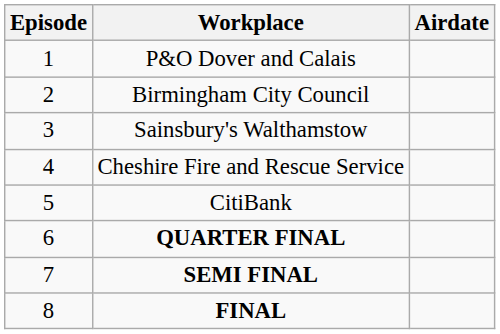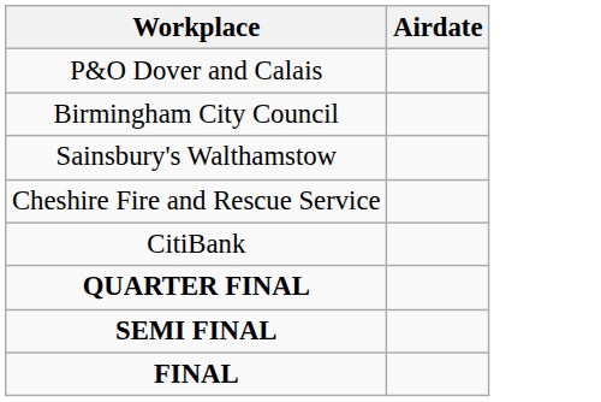- column: Episode | 1 | 2 | 3 | 4 | 5 | 6 | 7 | 8
